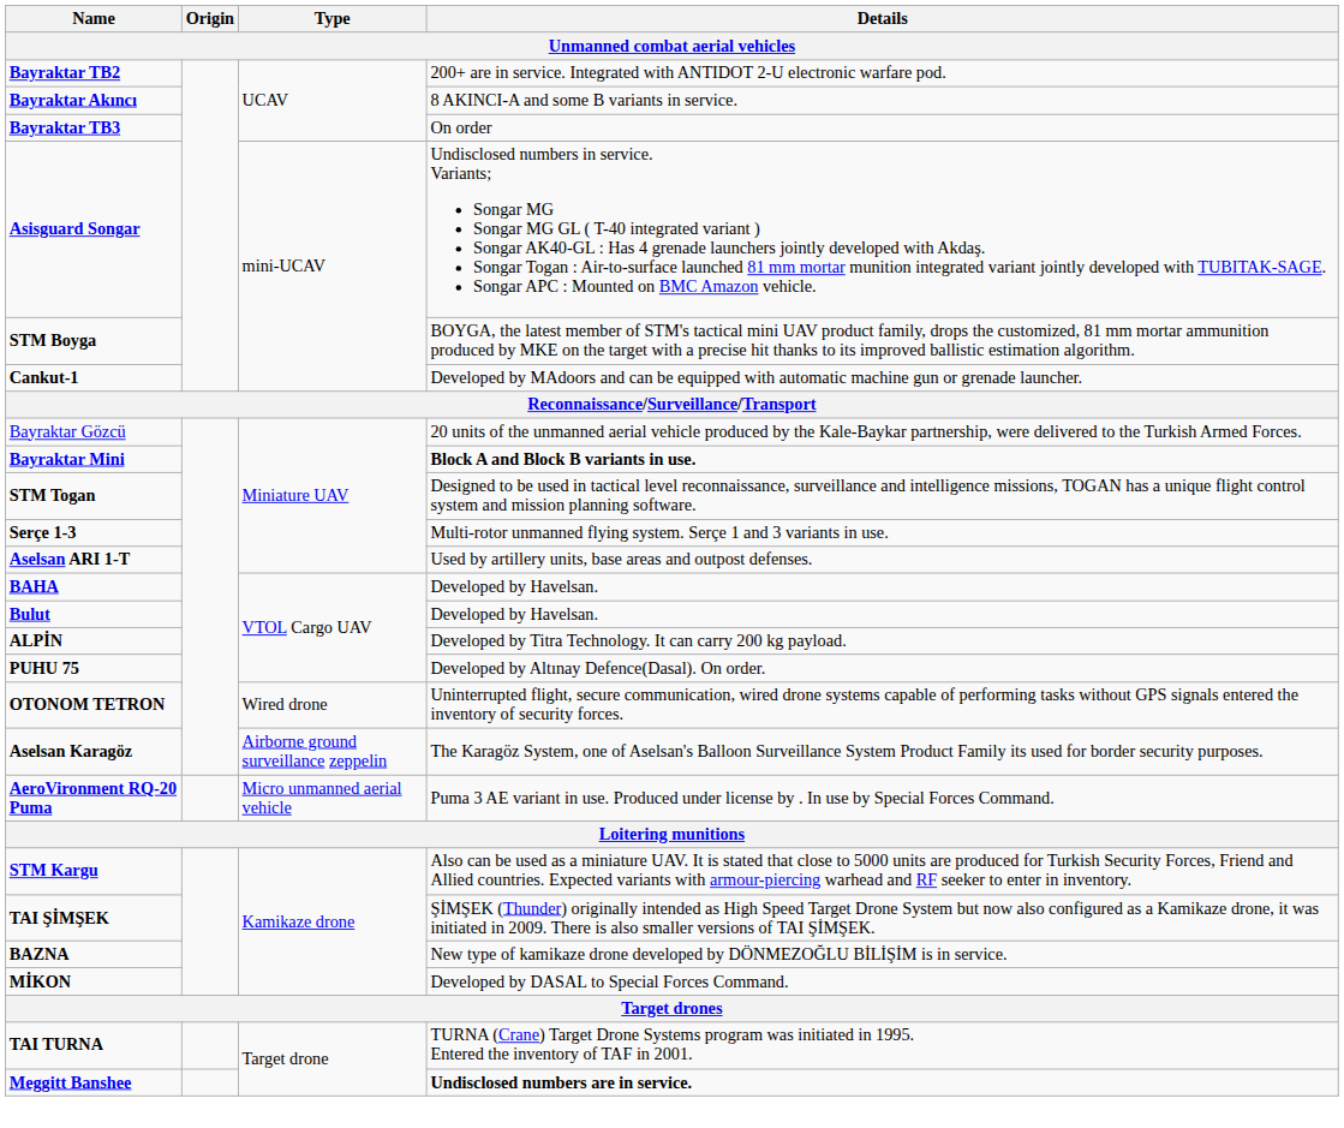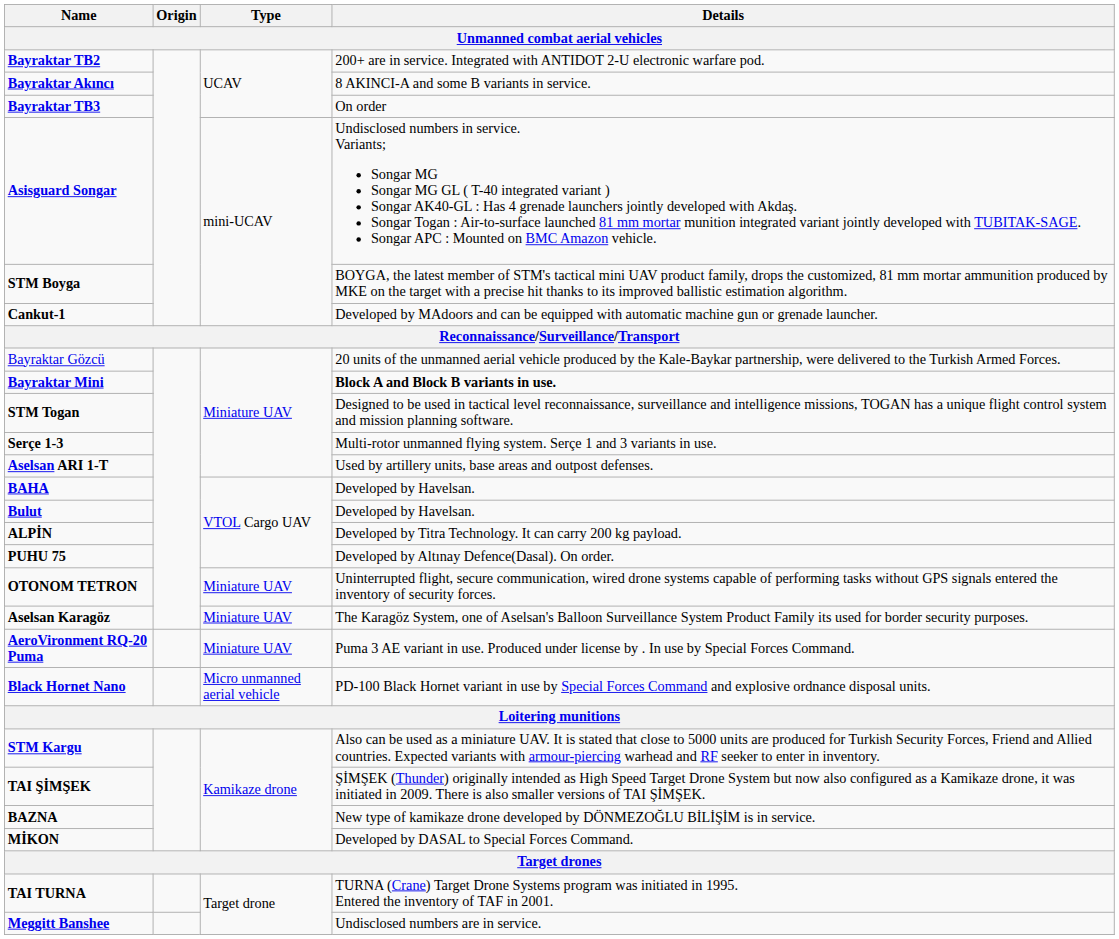OTONOM TETRON | Type: Wired drone -> Miniature UAV
Aselsan Karagöz | Type: Airborne ground surveillance zeppelin -> Miniature UAV
AeroVironment RQ-20 Puma | Type: Micro unmanned aerial vehicle -> Miniature UAV
+ row: Black Hornet Nano | Micro unmanned aerial vehicle | PD-100 Black Hornet variant in use by Special Forces Command and explosive ordnance disposal units.
Meggitt Banshee | Details: bold -> normal
